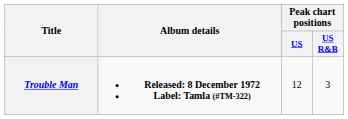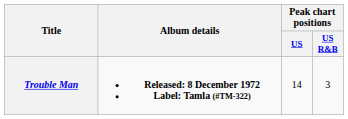Trouble Man | Peak chart positions / US: 12 -> 14
